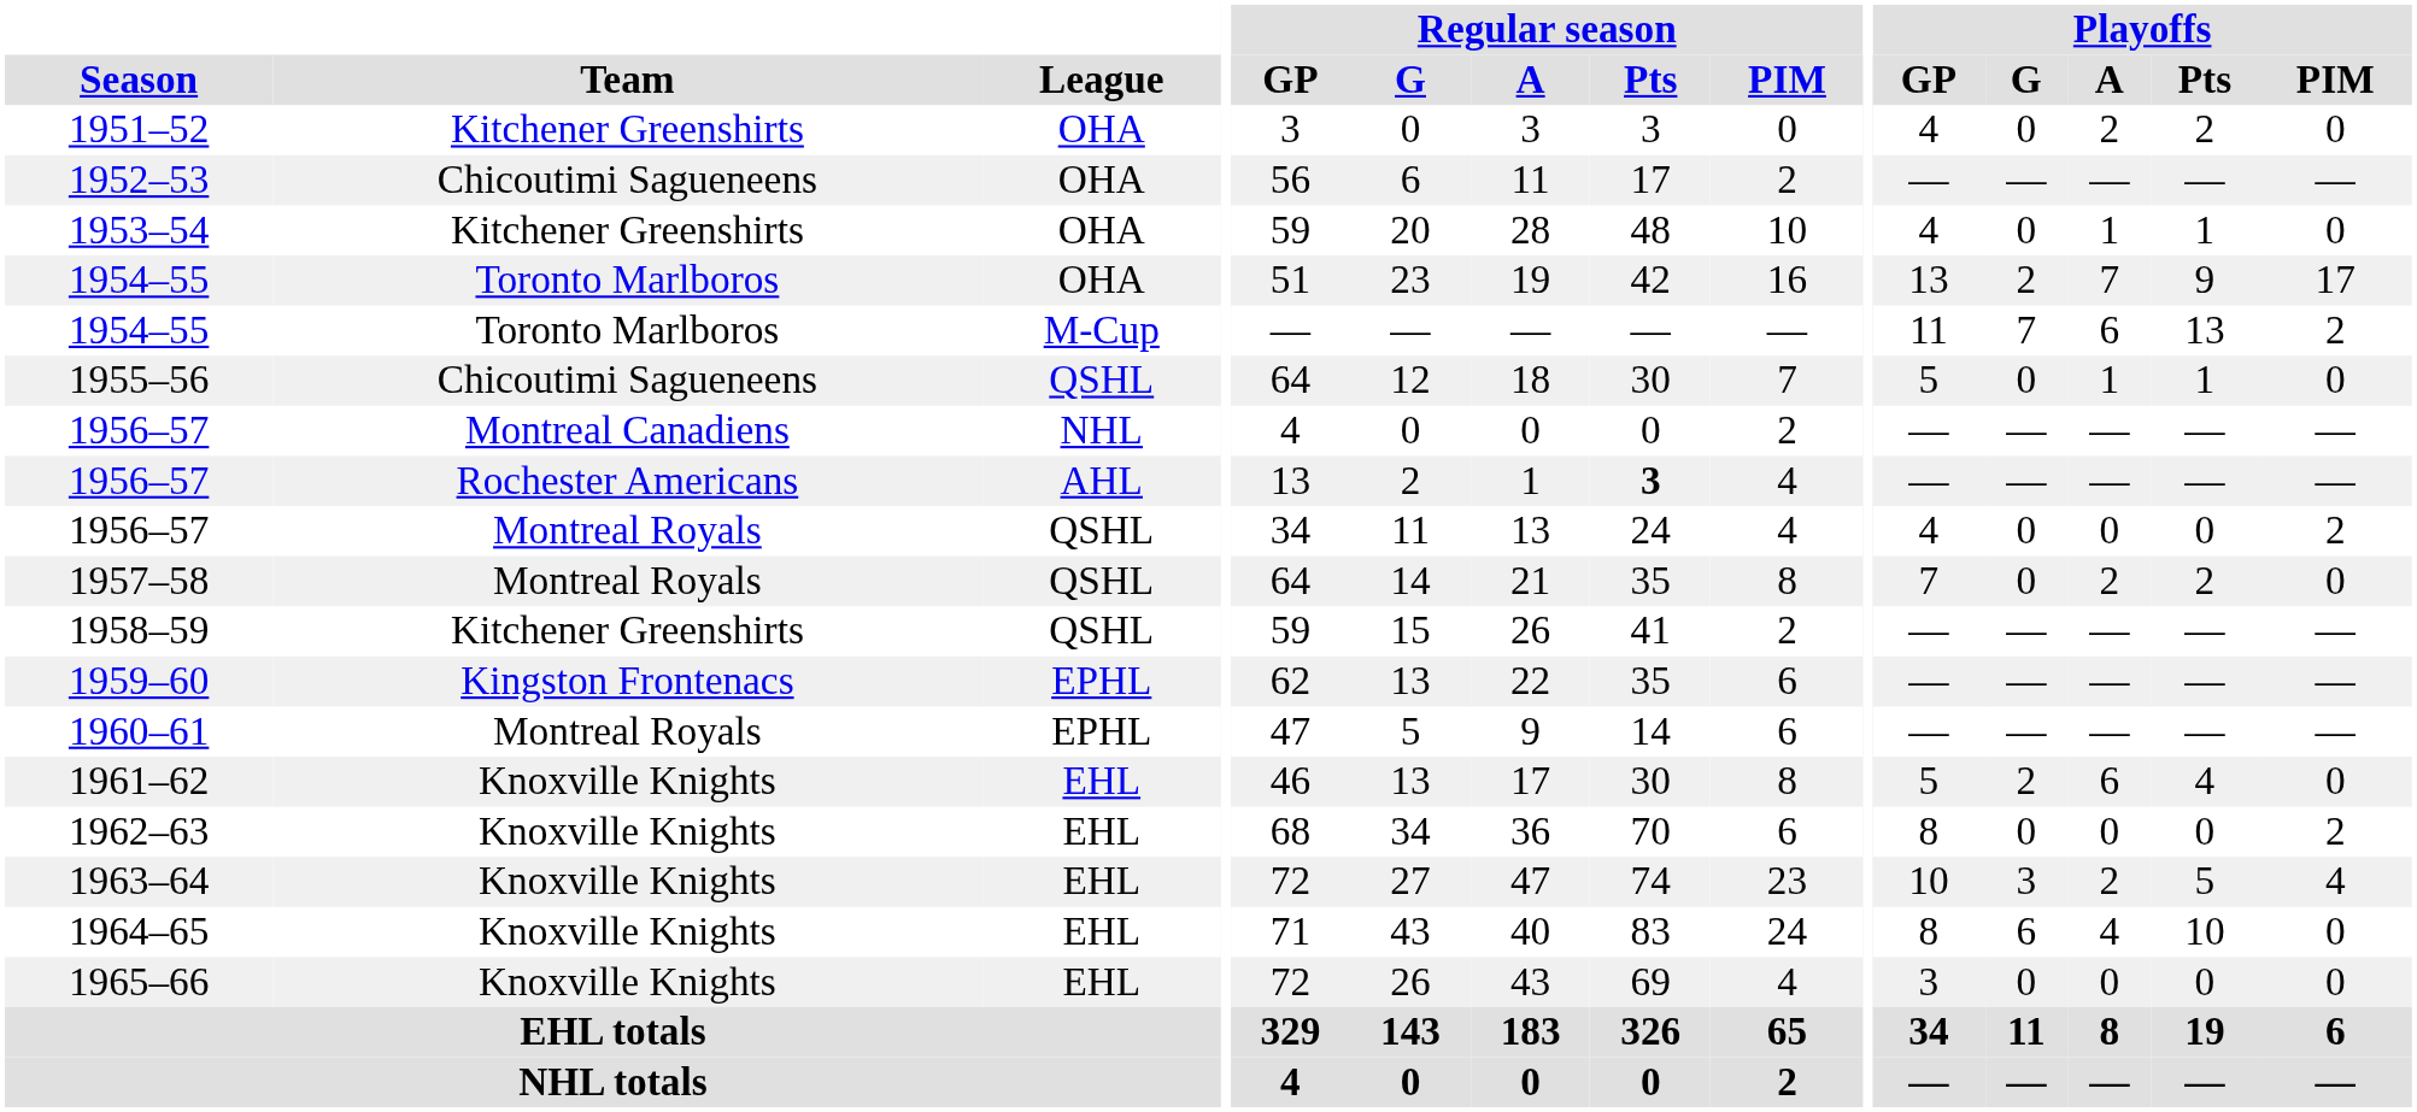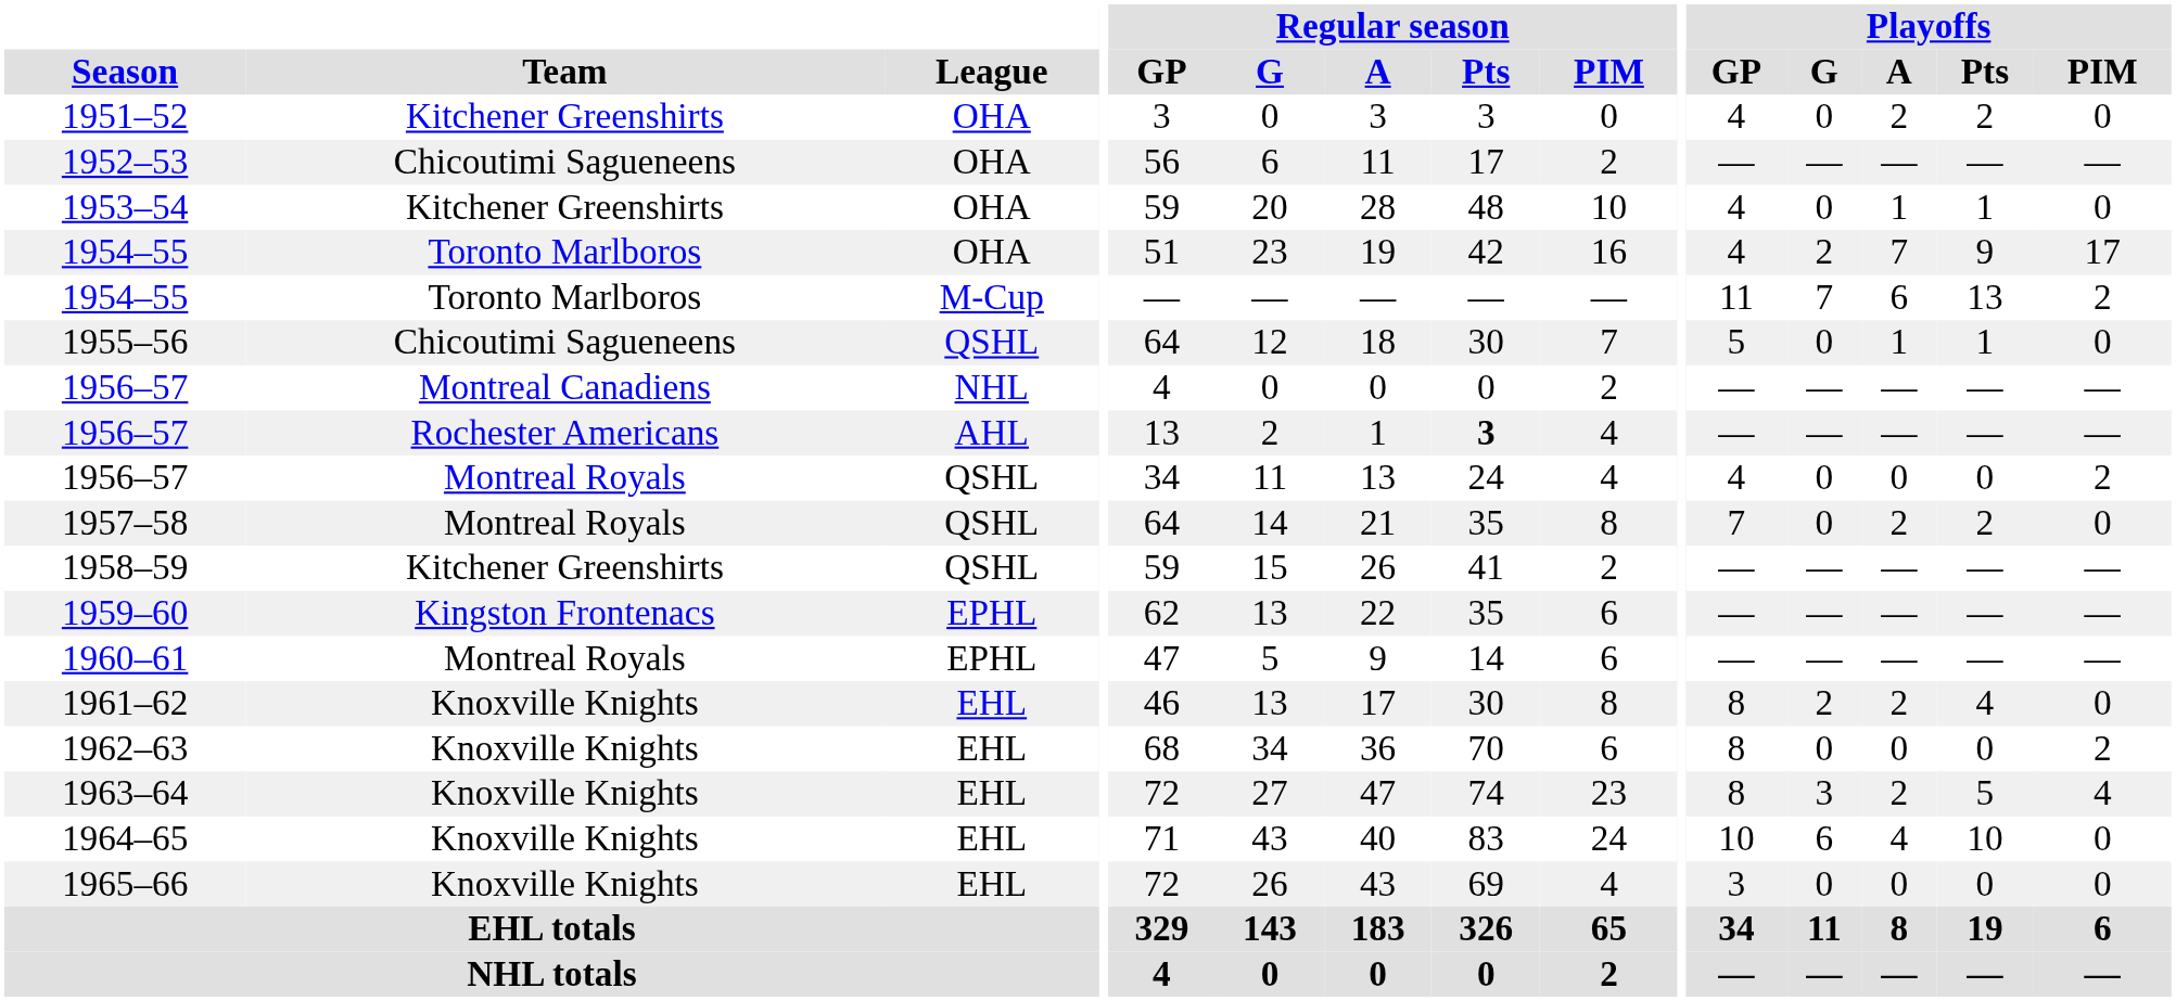1954–55 / OHA | Playoffs / GP: 13 -> 4
1961–62 | Playoffs / GP: 5 -> 8
1961–62 | Playoffs / A: 6 -> 2
1963–64 | Playoffs / GP: 10 -> 8
1964–65 | Playoffs / GP: 8 -> 10
